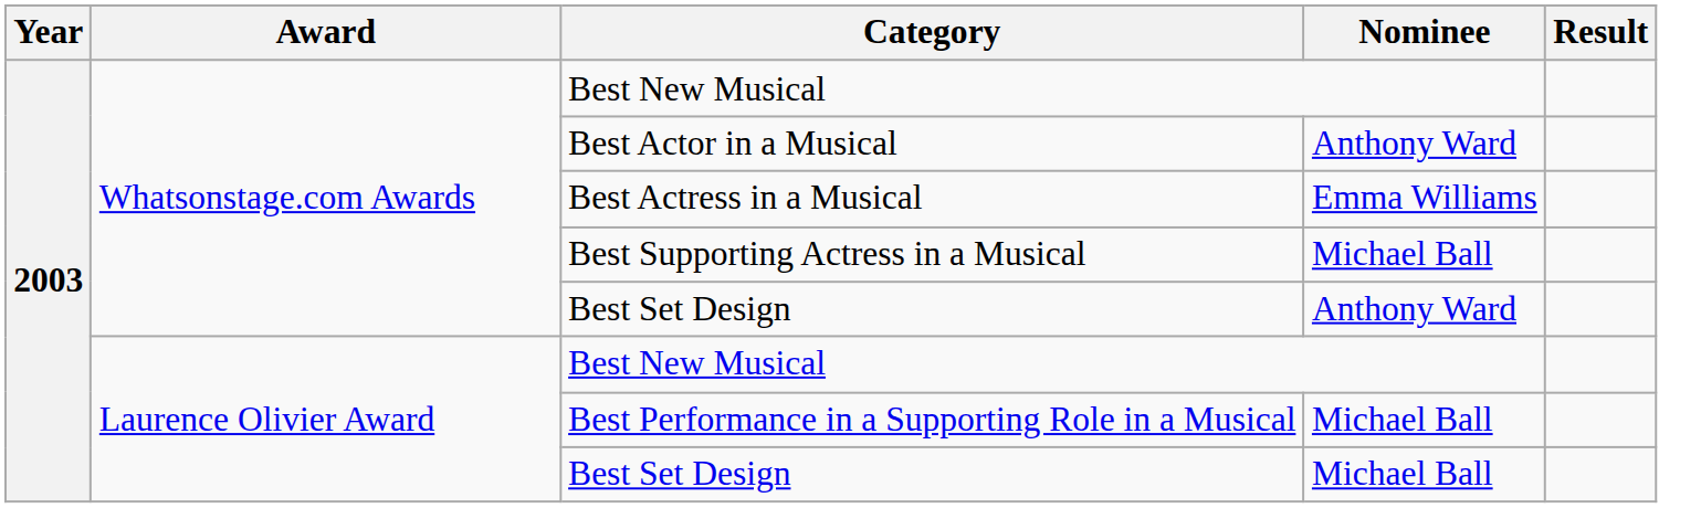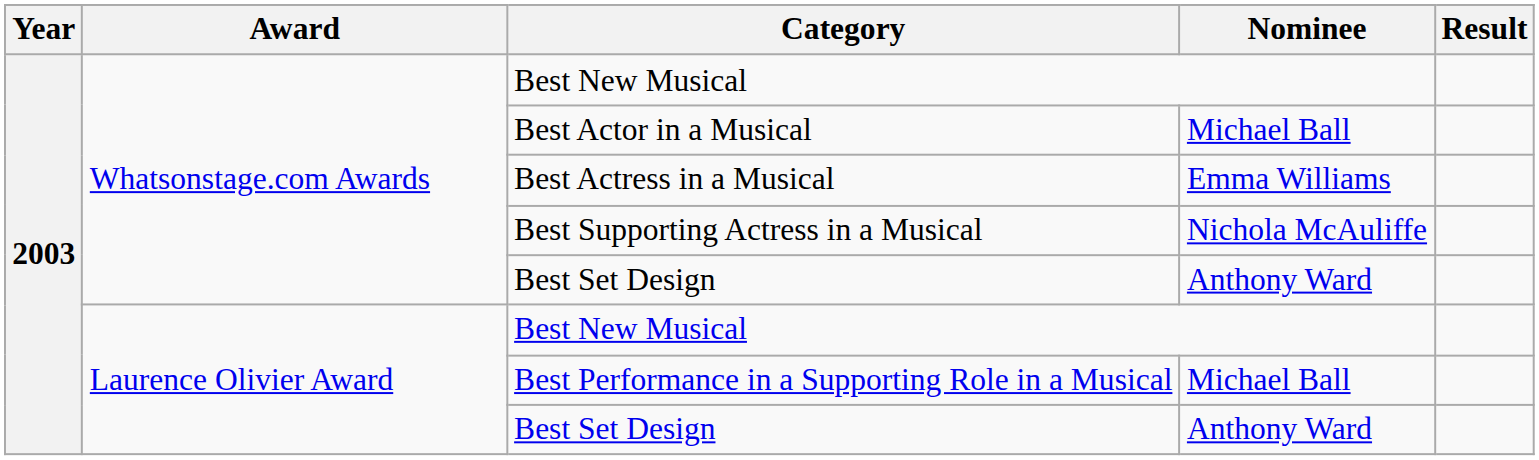Best Actor in a Musical | Nominee: Anthony Ward -> Michael Ball
Best Supporting Actress in a Musical | Nominee: Michael Ball -> Nichola McAuliffe
Laurence Olivier Award / Best Set Design | Nominee: Michael Ball -> Anthony Ward
